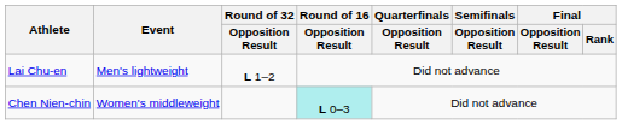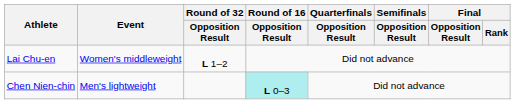Lai Chu-en | Event: Men's lightweight -> Women's middleweight
Chen Nien-chin | Event: Women's middleweight -> Men's lightweight
